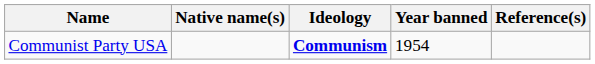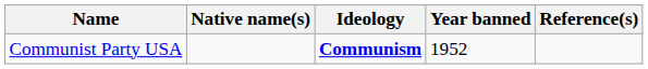Communist Party USA | Year banned: 1954 -> 1952
